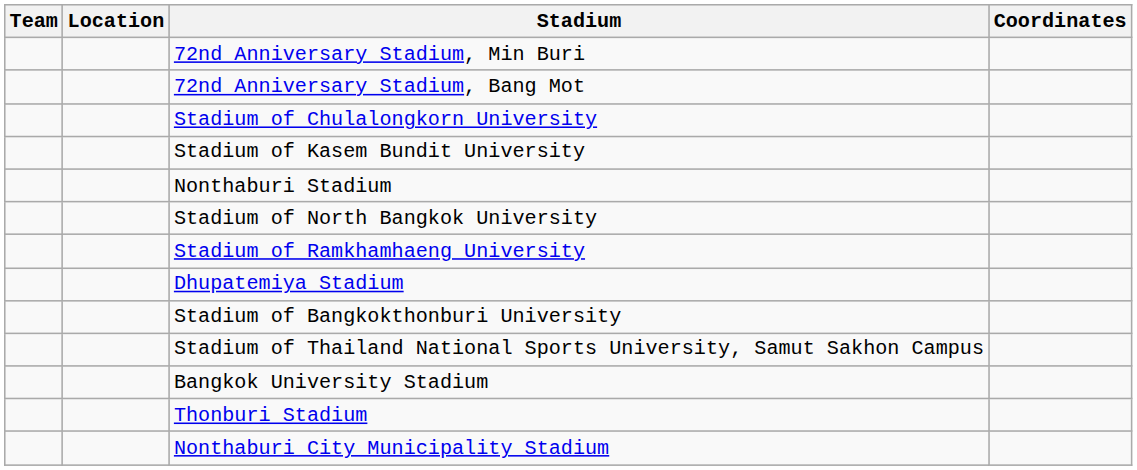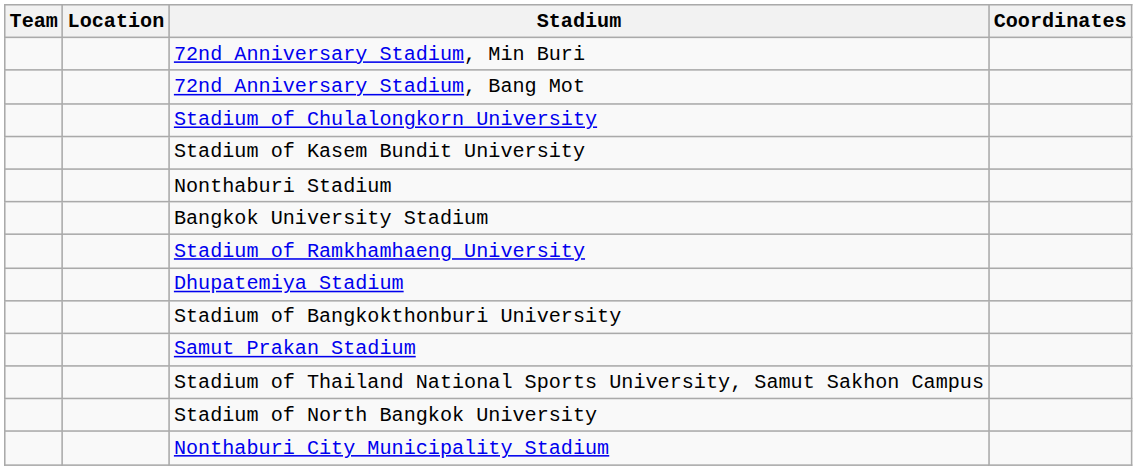rows swapped: Stadium of North Bangkok University <-> Bangkok University Stadium
+ row: Samut Prakan Stadium
- row: Thonburi Stadium
